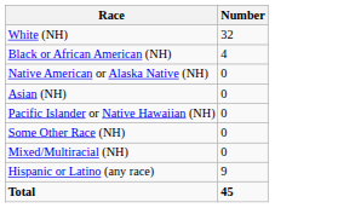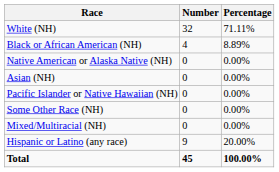+ column: Percentage | 71.11% | 8.89% | 0.00% | 0.00% | 0.00% | 0.00% | 0.00% | 20.00% | 100.00%
